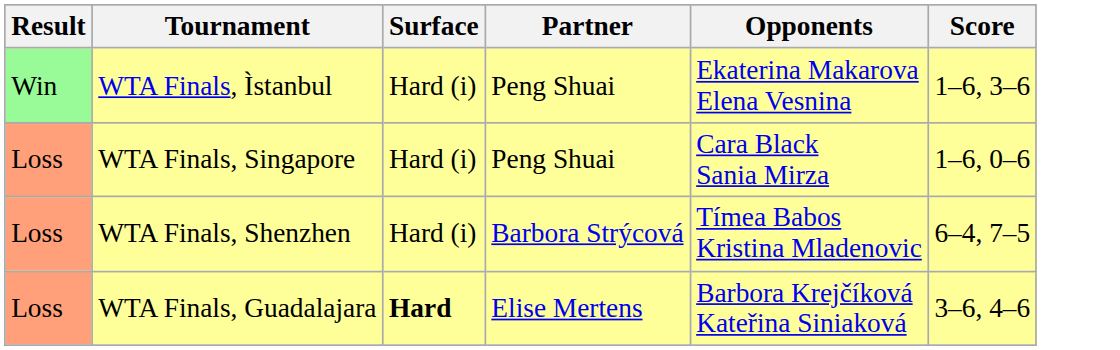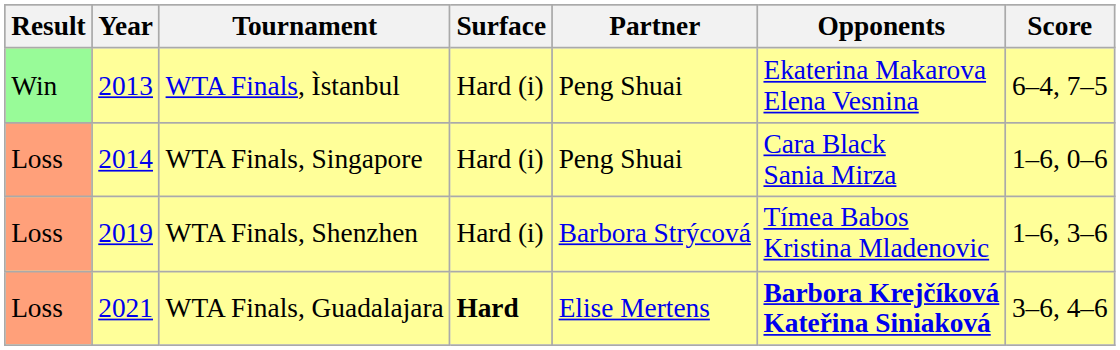+ column: Year | 2013 | 2014 | 2019 | 2021
WTA Finals, Ìstanbul | Score: 1–6, 3–6 -> 6–4, 7–5
WTA Finals, Shenzhen | Score: 6–4, 7–5 -> 1–6, 3–6
WTA Finals, Guadalajara | Opponents: normal -> bold
